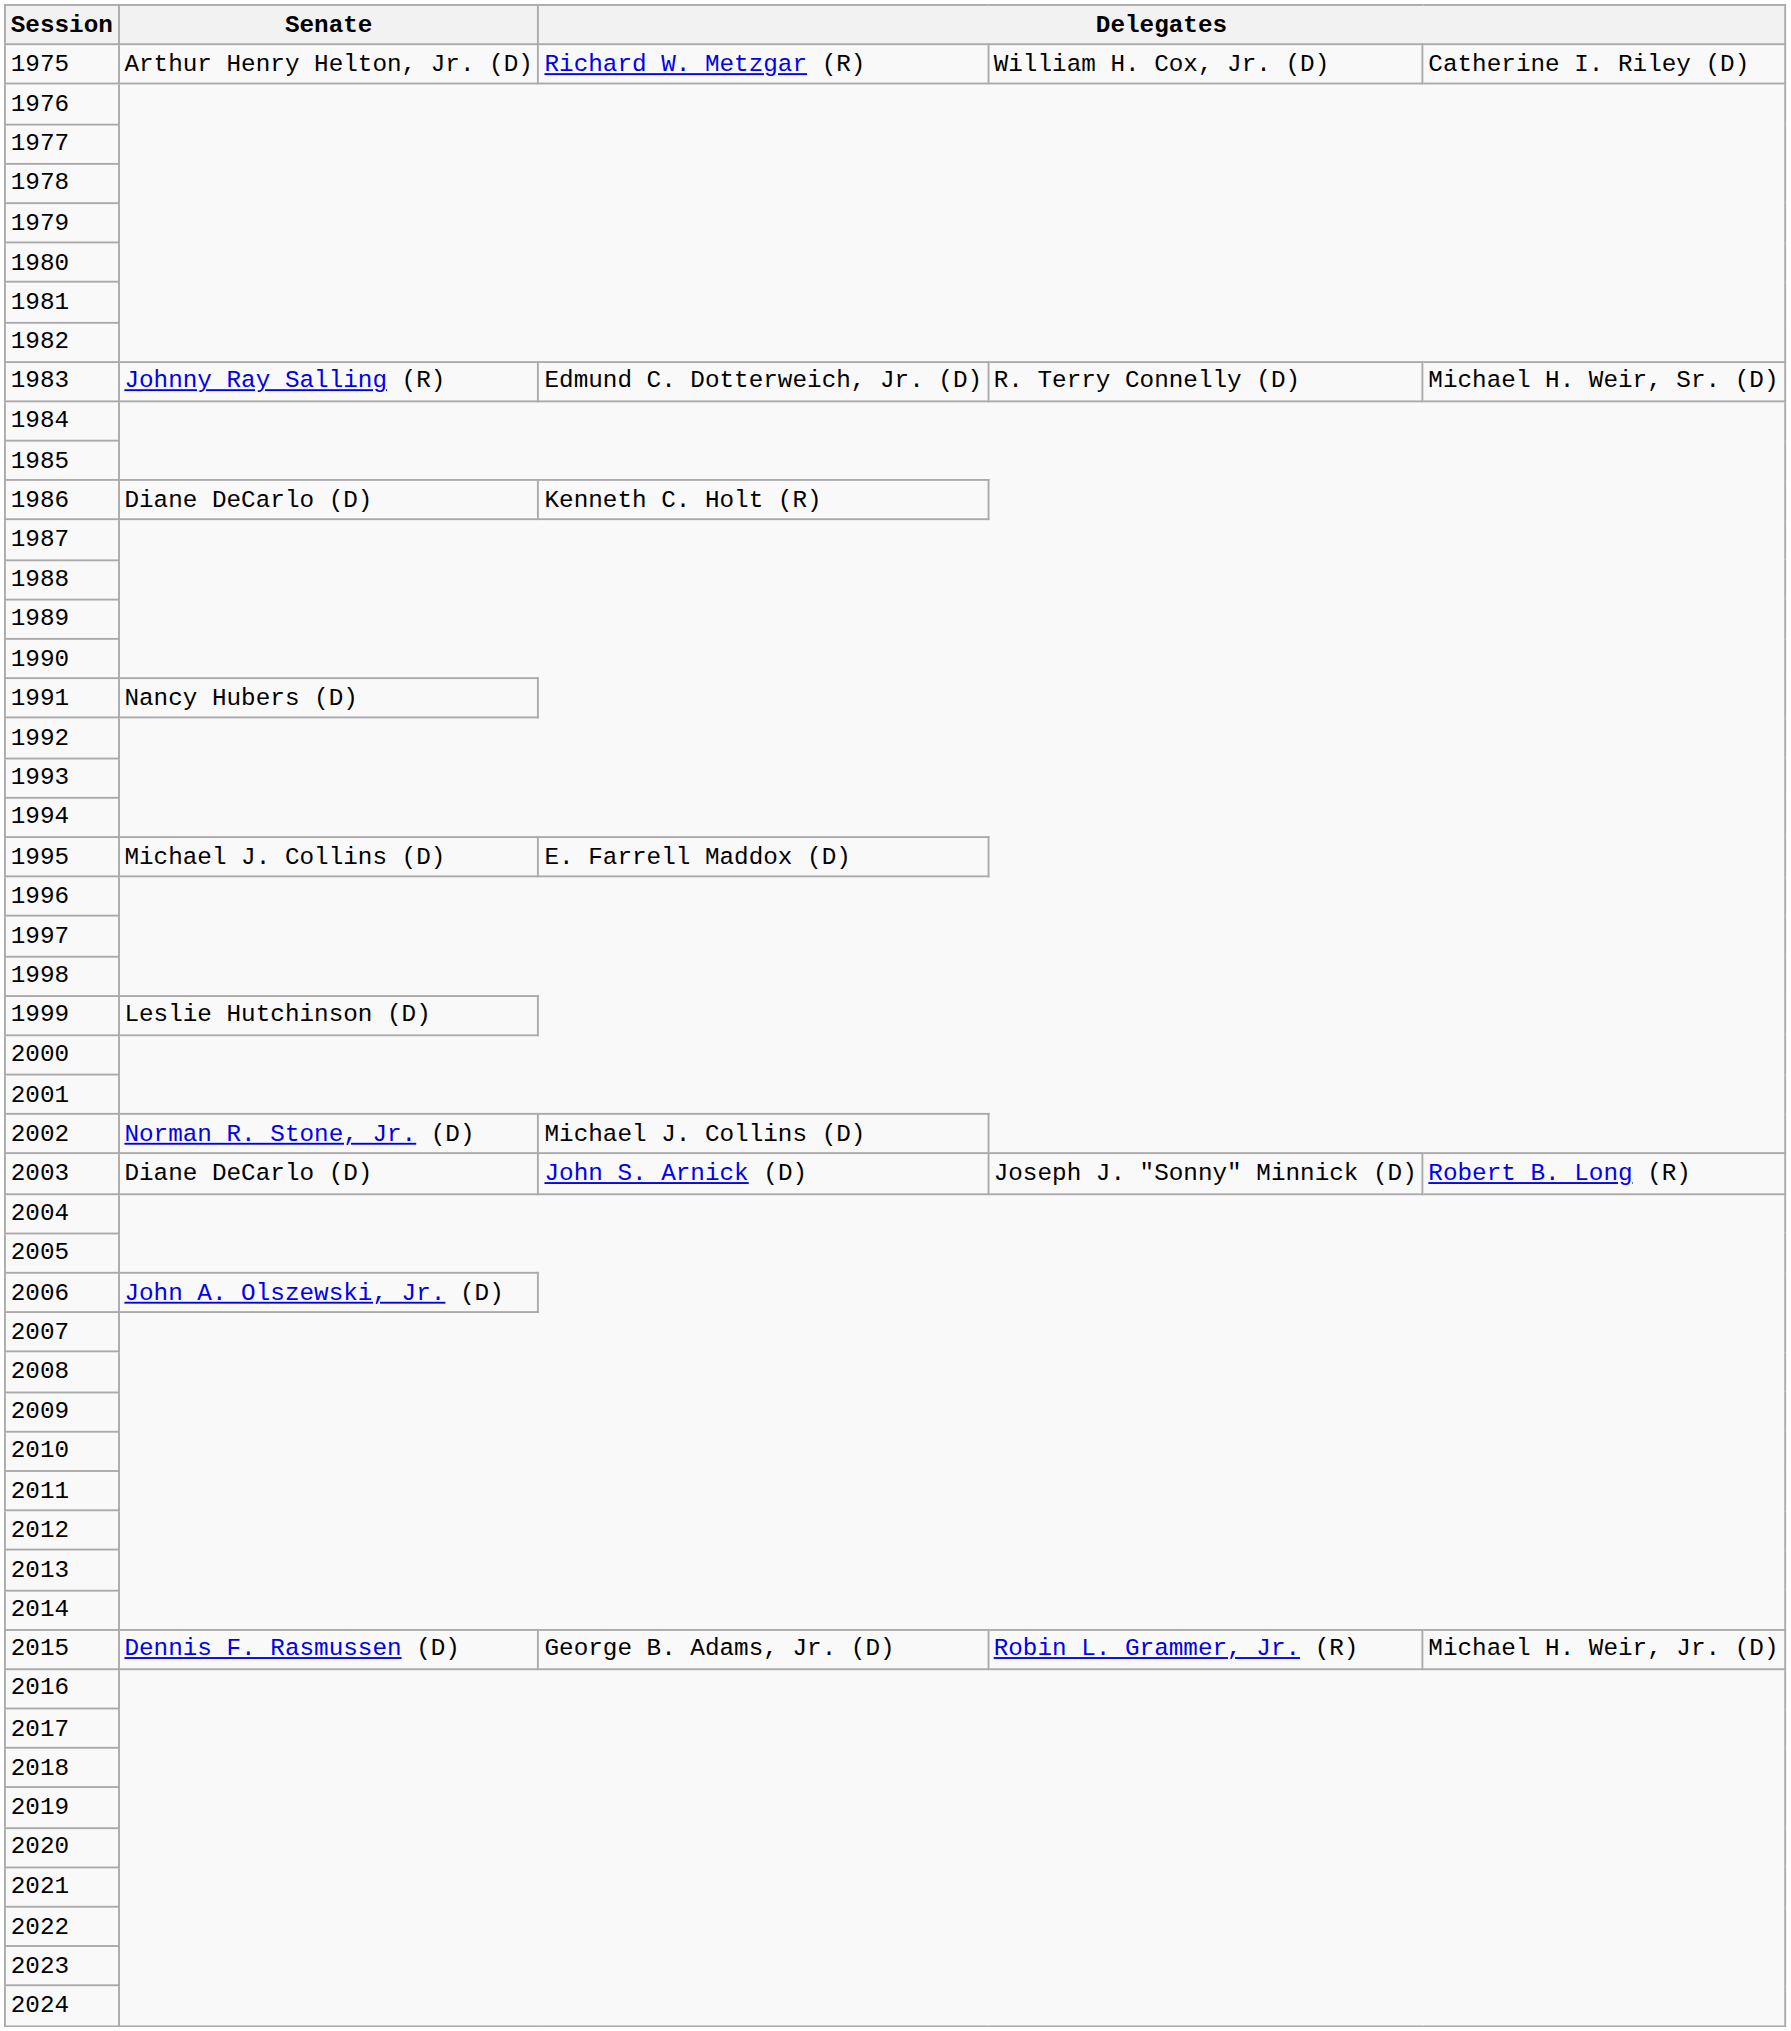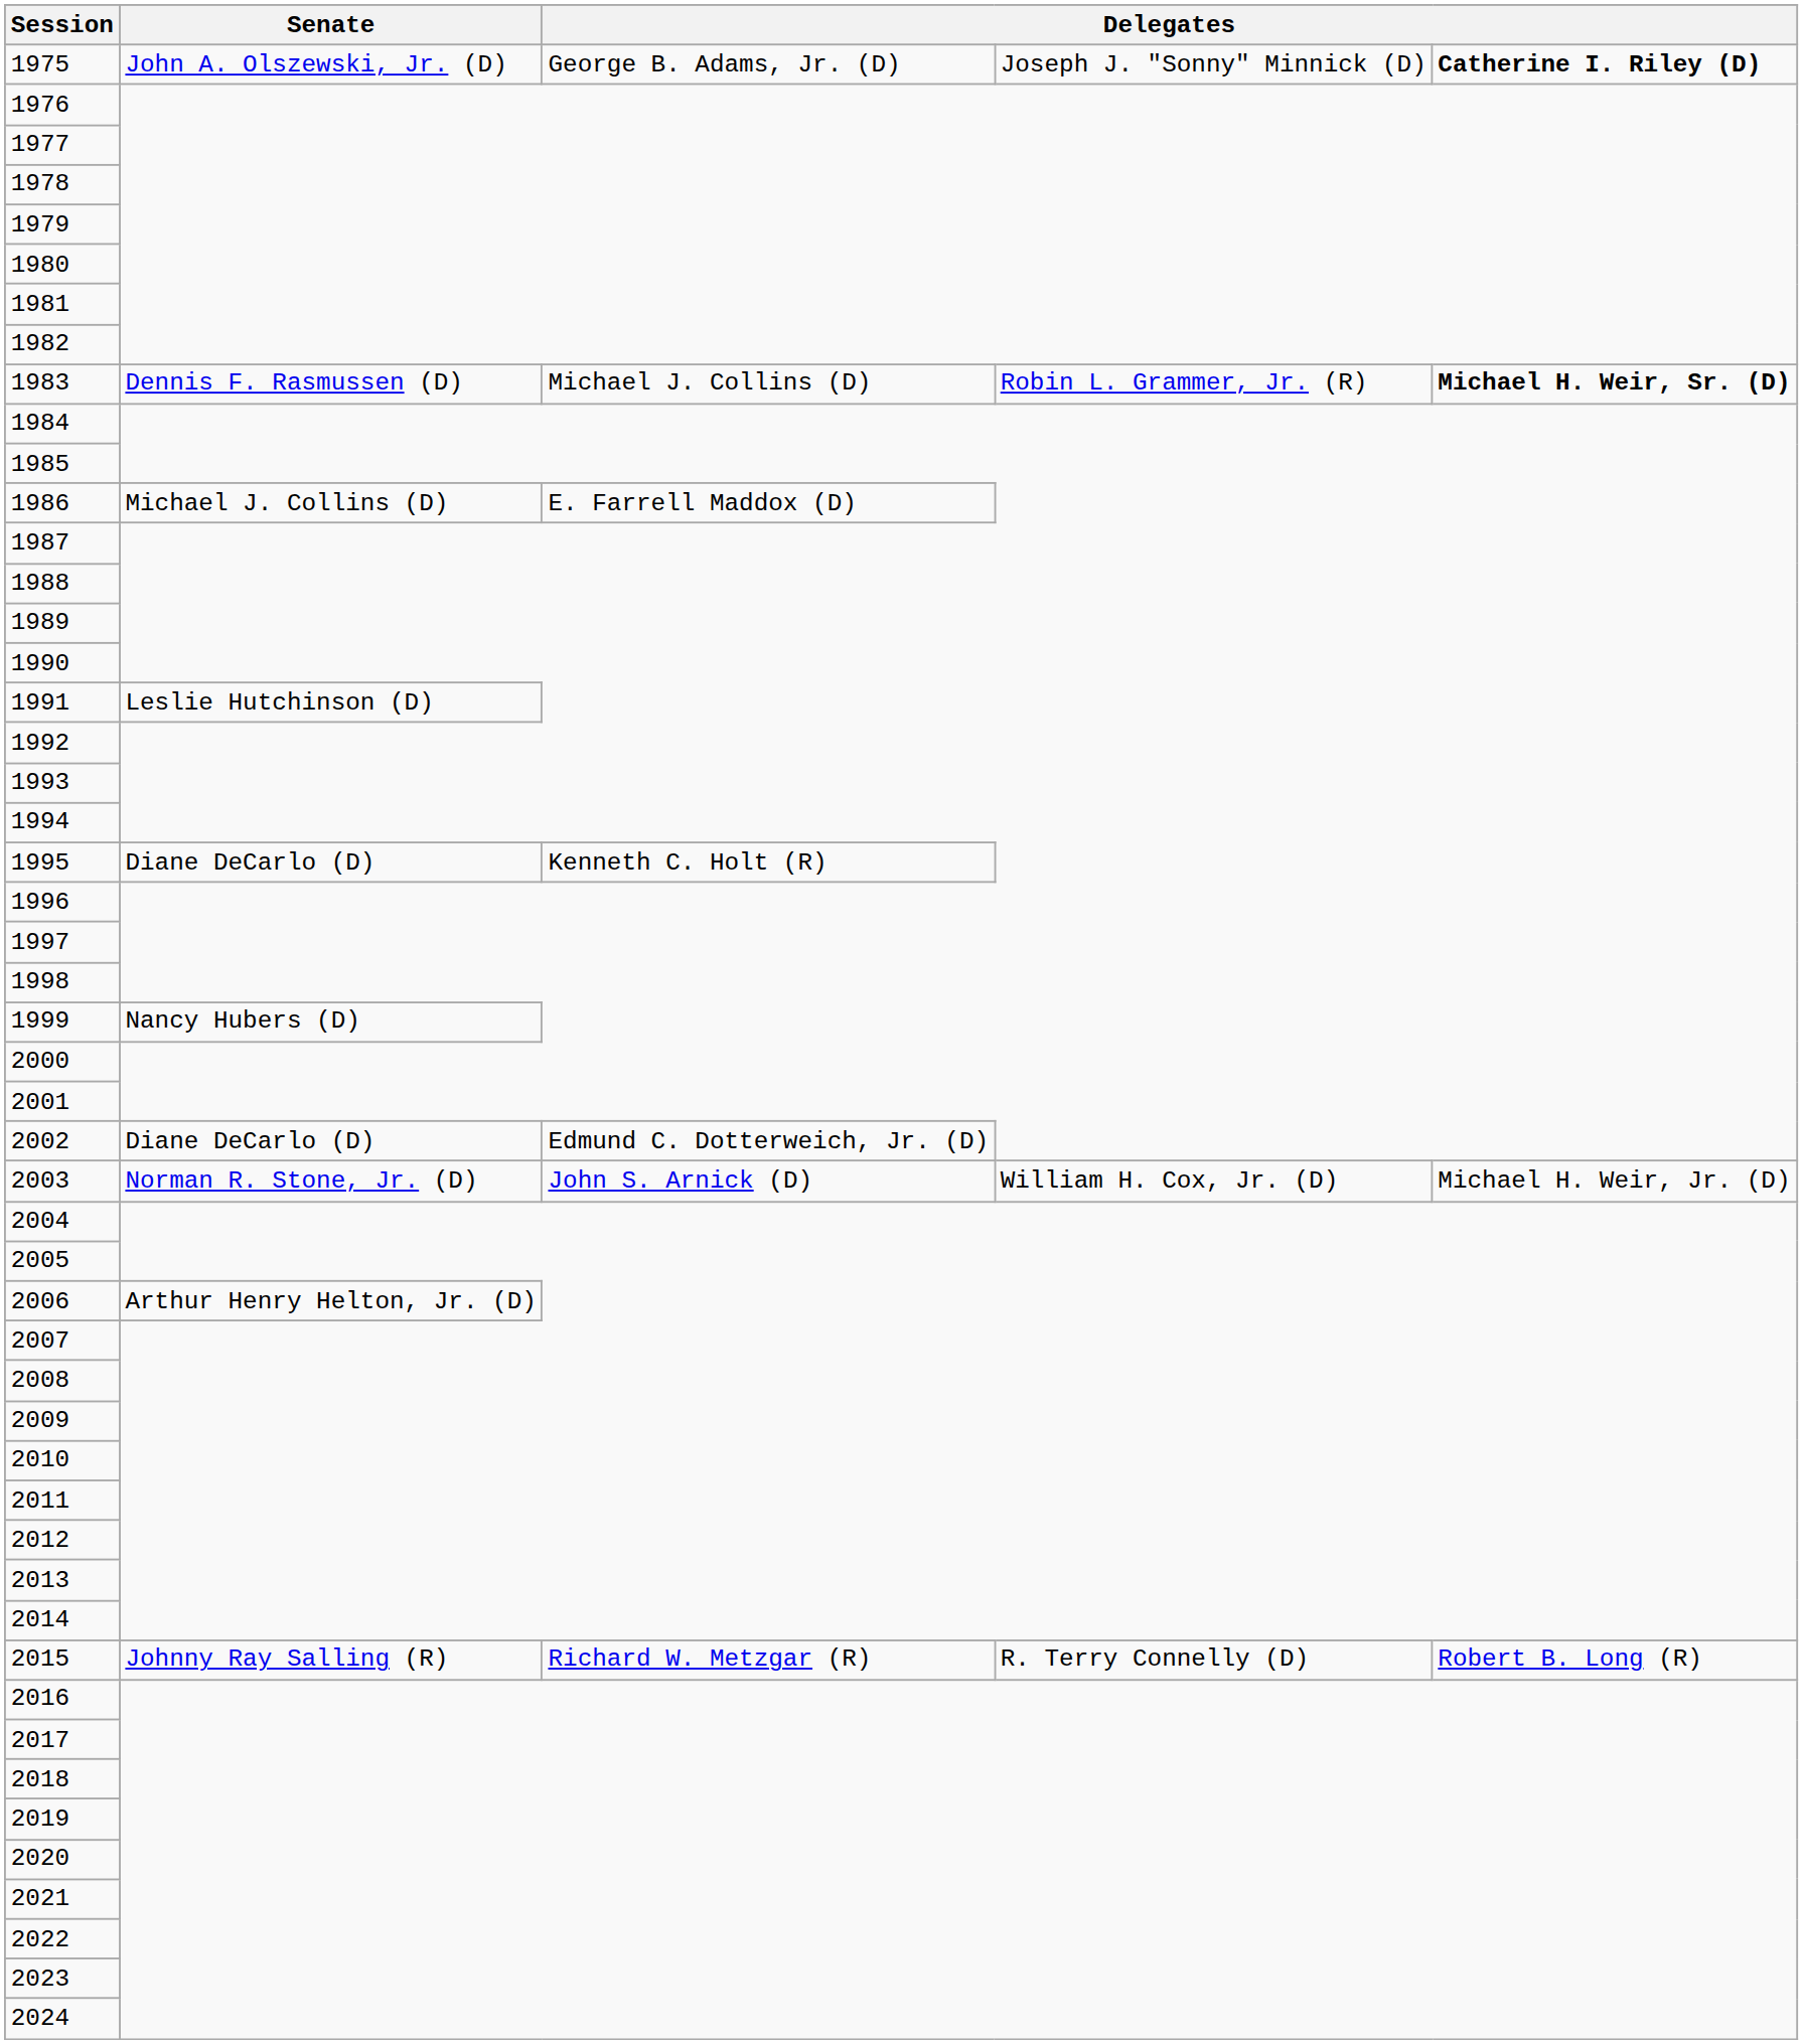1975 | Senate: Arthur Henry Helton, Jr. (D) -> John A. Olszewski, Jr. (D)
1975 | column 3: Richard W. Metzgar (R) -> George B. Adams, Jr. (D)
1975 | column 4: William H. Cox, Jr. (D) -> Joseph J. "Sonny" Minnick (D)
1975 | column 5: normal -> bold
1983 | Senate: Johnny Ray Salling (R) -> Dennis F. Rasmussen (D)
1983 | column 3: Edmund C. Dotterweich, Jr. (D) -> Michael J. Collins (D)
1983 | column 4: R. Terry Connelly (D) -> Robin L. Grammer, Jr. (R)
1983 | column 5: normal -> bold
1986 | Senate: Diane DeCarlo (D) -> Michael J. Collins (D)
1986 | column 3: Kenneth C. Holt (R) -> E. Farrell Maddox (D)
1991 | Senate: Nancy Hubers (D) -> Leslie Hutchinson (D)
1995 | Senate: Michael J. Collins (D) -> Diane DeCarlo (D)
1995 | column 3: E. Farrell Maddox (D) -> Kenneth C. Holt (R)
1999 | Senate: Leslie Hutchinson (D) -> Nancy Hubers (D)
2002 | Senate: Norman R. Stone, Jr. (D) -> Diane DeCarlo (D)
2002 | column 3: Michael J. Collins (D) -> Edmund C. Dotterweich, Jr. (D)
2003 | Senate: Diane DeCarlo (D) -> Norman R. Stone, Jr. (D)
2003 | column 4: Joseph J. "Sonny" Minnick (D) -> William H. Cox, Jr. (D)
2003 | column 5: Robert B. Long (R) -> Michael H. Weir, Jr. (D)
2006 | Senate: John A. Olszewski, Jr. (D) -> Arthur Henry Helton, Jr. (D)
2015 | Senate: Dennis F. Rasmussen (D) -> Johnny Ray Salling (R)
2015 | column 3: George B. Adams, Jr. (D) -> Richard W. Metzgar (R)
2015 | column 4: Robin L. Grammer, Jr. (R) -> R. Terry Connelly (D)
2015 | column 5: Michael H. Weir, Jr. (D) -> Robert B. Long (R)
